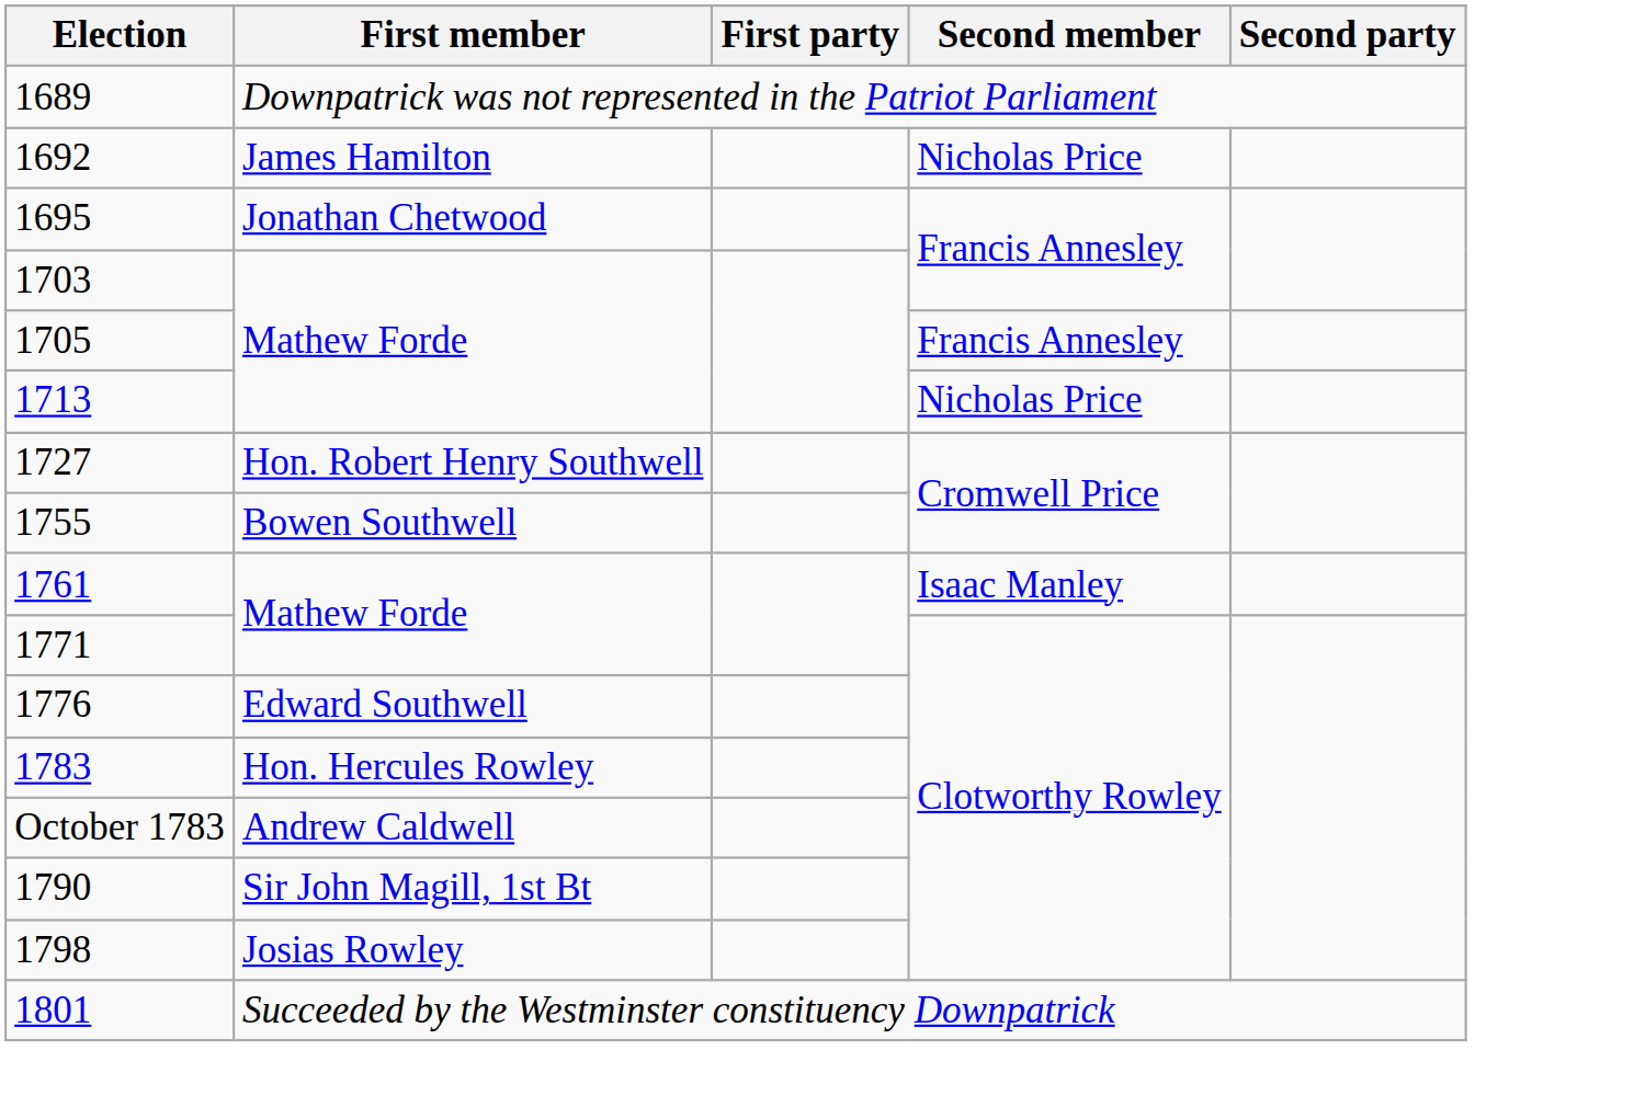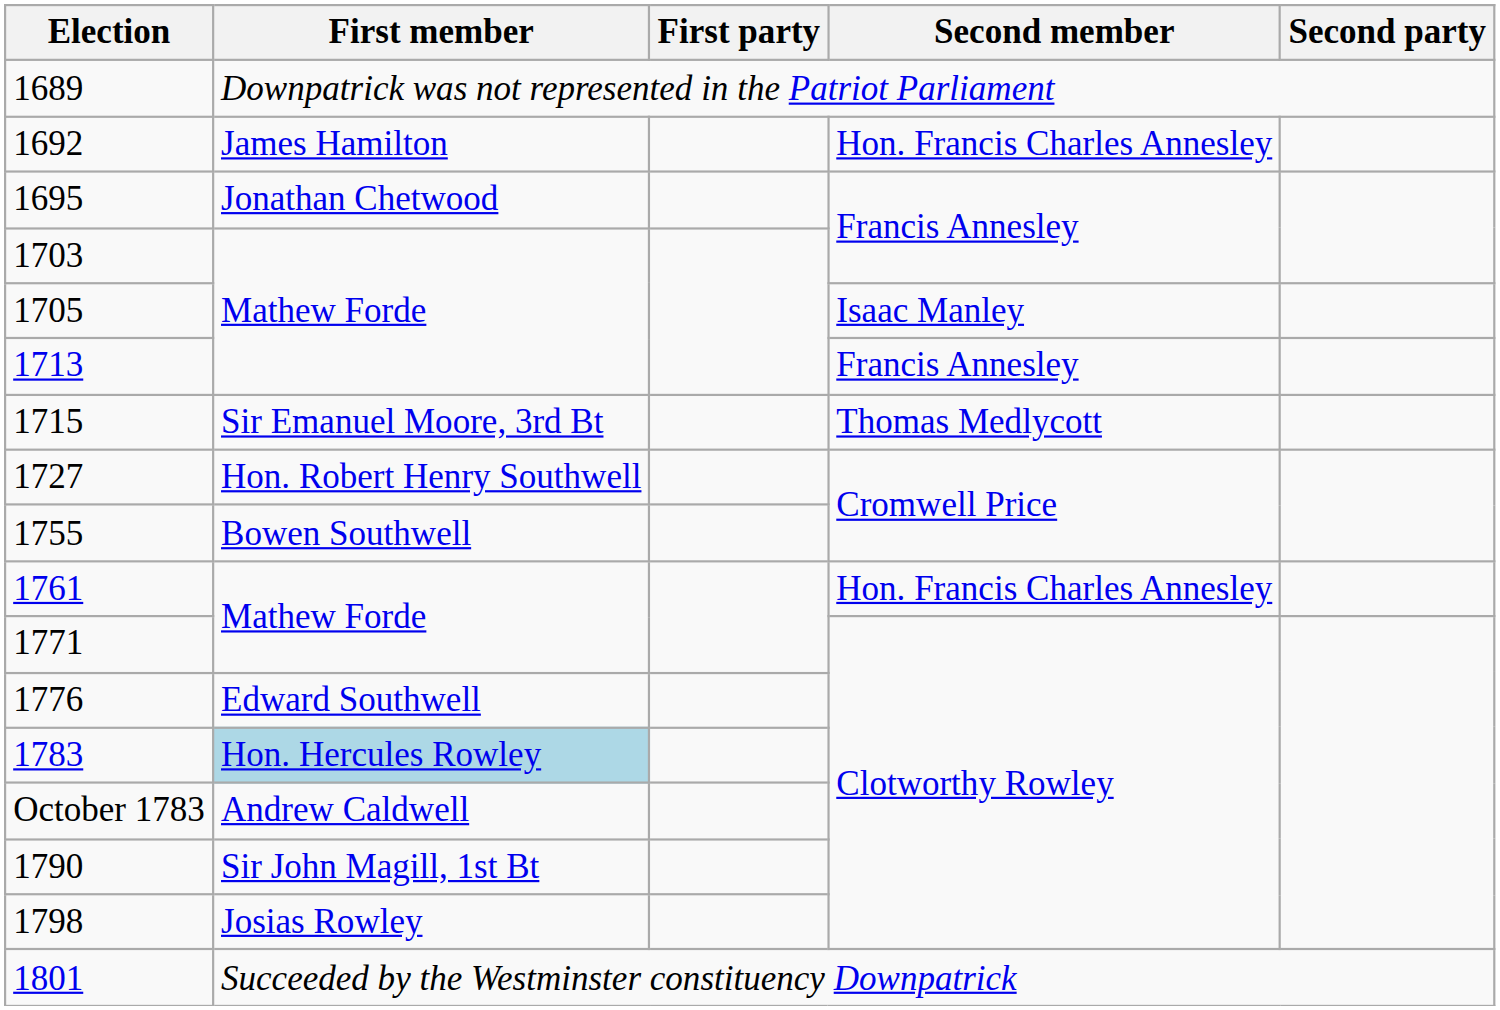1692 | Second member: Nicholas Price -> Hon. Francis Charles Annesley
1705 | Second member: Francis Annesley -> Isaac Manley
1713 | Second member: Nicholas Price -> Francis Annesley
+ row: 1715 | Sir Emanuel Moore, 3rd Bt | Thomas Medlycott
1761 | Second member: Isaac Manley -> Hon. Francis Charles Annesley
1783 | First member: no background -> lightblue background
